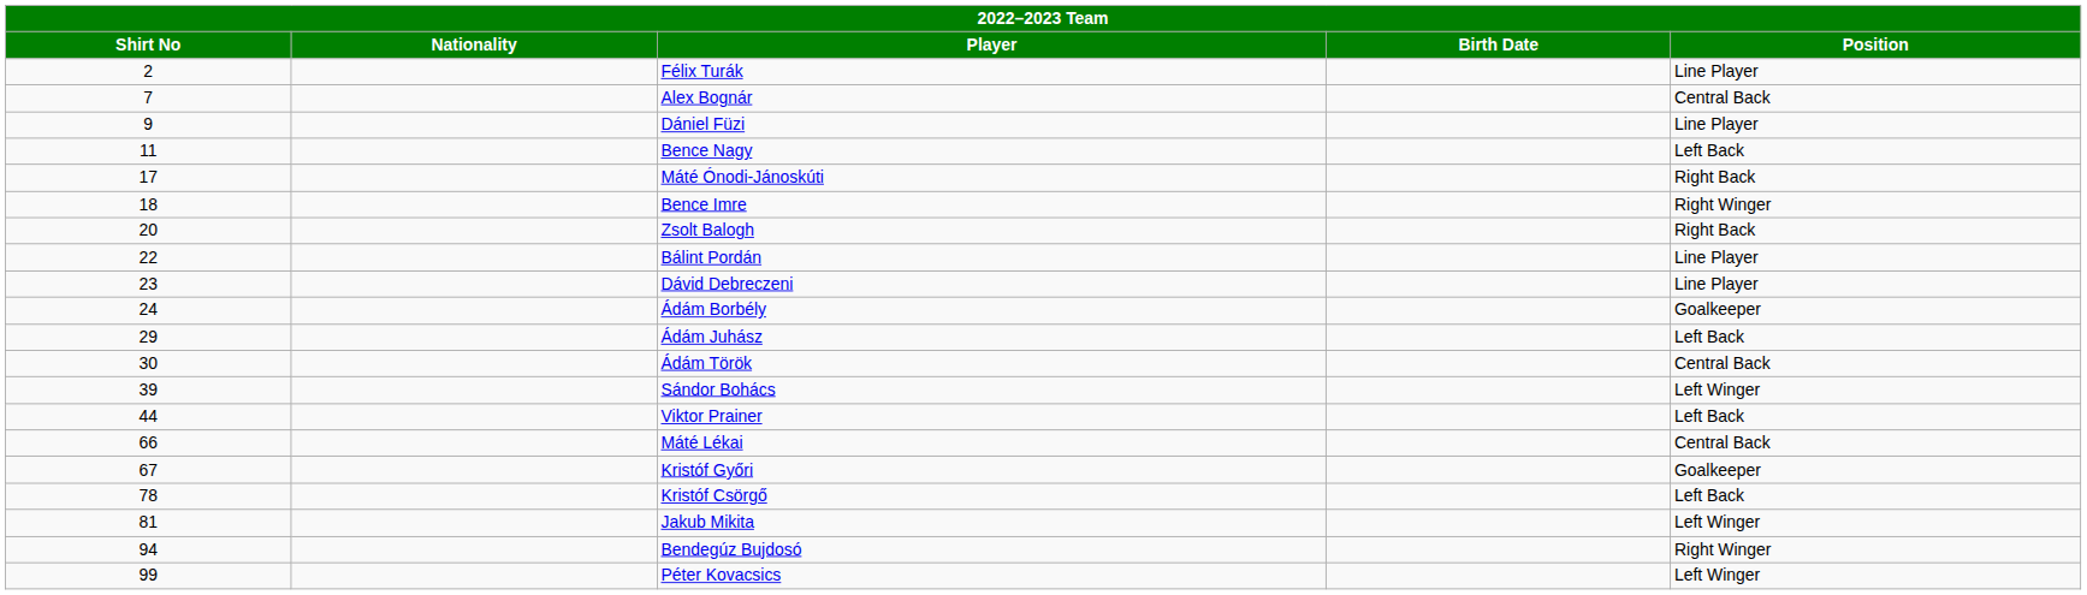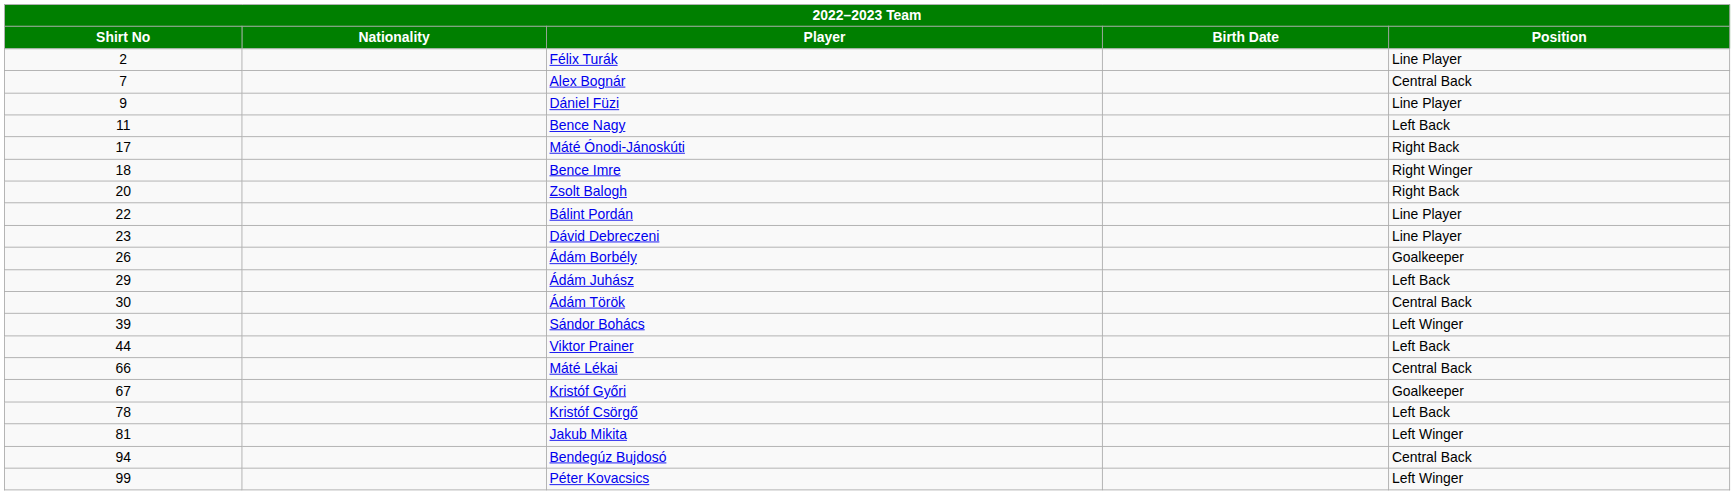Ádám Borbély | Shirt No: 24 -> 26
Bendegúz Bujdosó | Position: Right Winger -> Central Back
